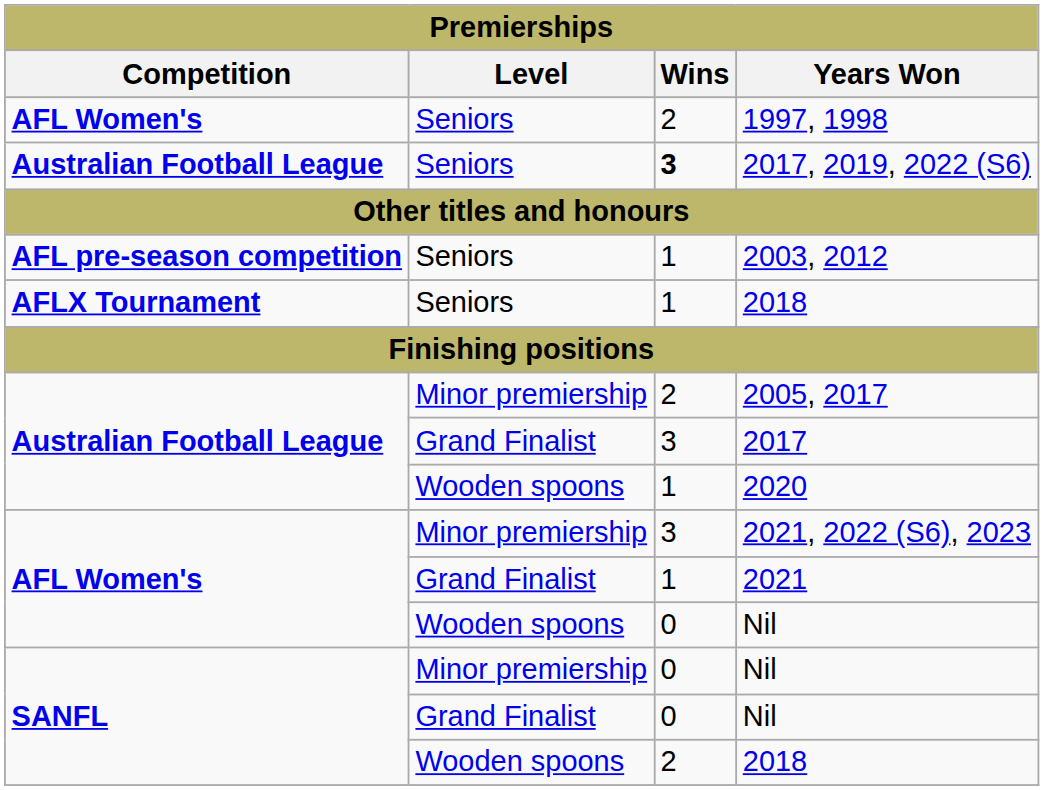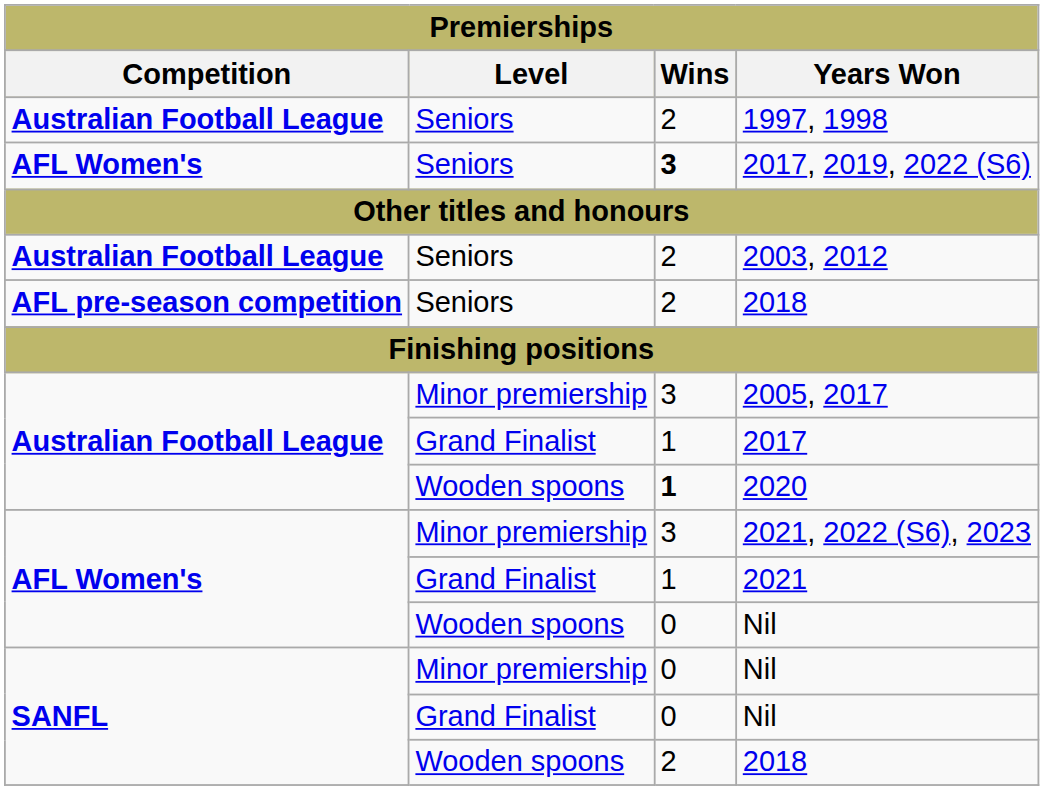1997, 1998 | Competition: AFL Women's -> Australian Football League
2017, 2019, 2022 (S6) | Competition: Australian Football League -> AFL Women's
2003, 2012 | Competition: AFL pre-season competition -> Australian Football League
2003, 2012 | Wins: 1 -> 2
Seniors / 2018 | Competition: AFLX Tournament -> AFL pre-season competition
Seniors / 2018 | Wins: 1 -> 2
2005, 2017 | Wins: 2 -> 3
2017 | Wins: 3 -> 1
2020 | Wins: normal -> bold
